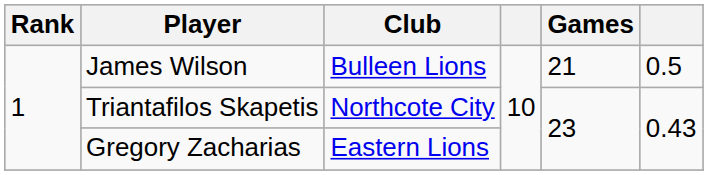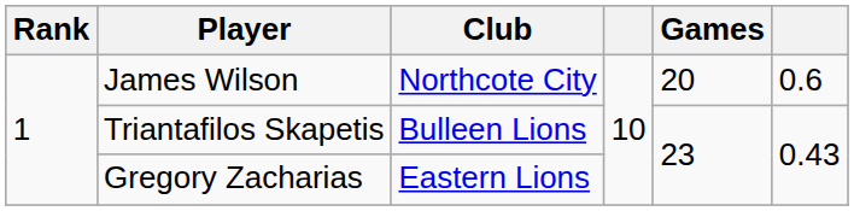James Wilson | Club: Bulleen Lions -> Northcote City
James Wilson | Games: 21 -> 20
James Wilson | column 6: 0.5 -> 0.6
Triantafilos Skapetis | Club: Northcote City -> Bulleen Lions
